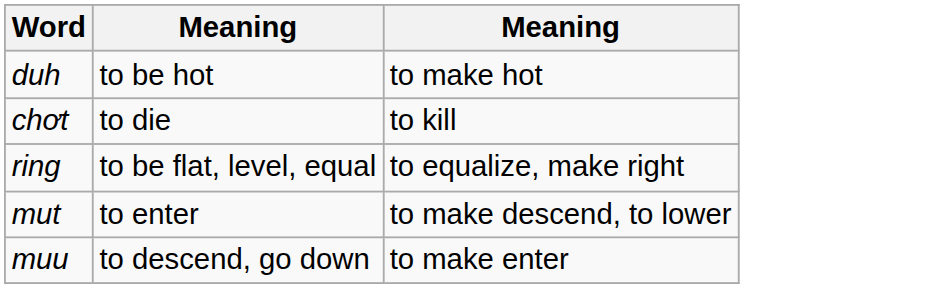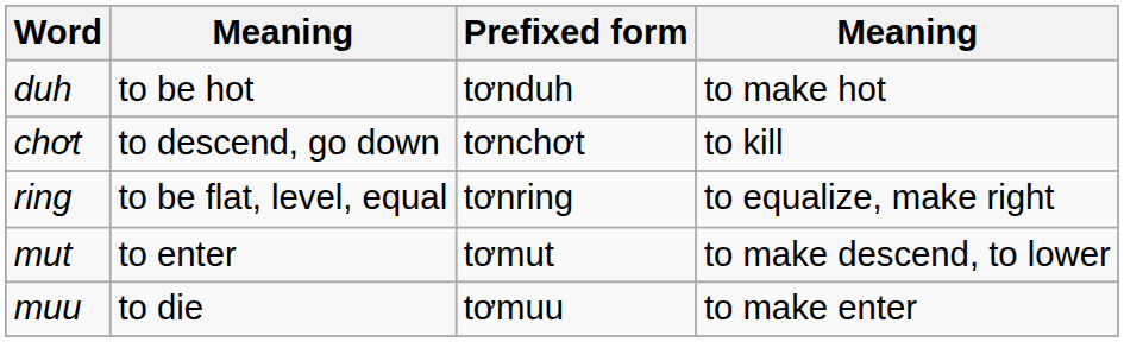+ column: Prefixed form | tơnduh | tơnchơt | tơnring | tơmut | tơmuu
chơt | column 2: to die -> to descend, go down
muu | column 2: to descend, go down -> to die
